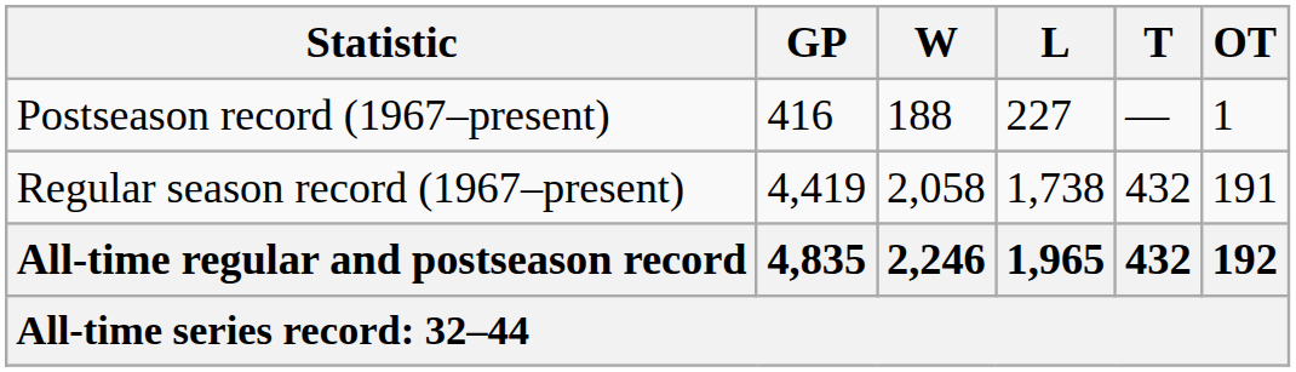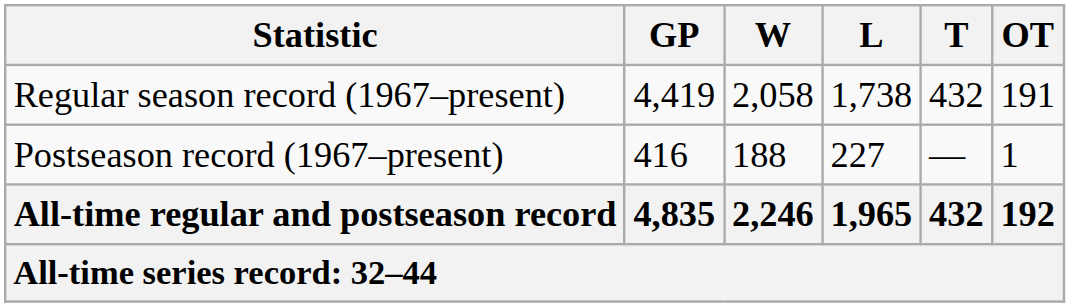rows swapped: Regular season record (1967–present) <-> Postseason record (1967–present)
